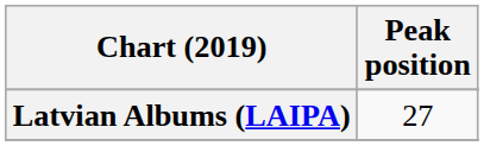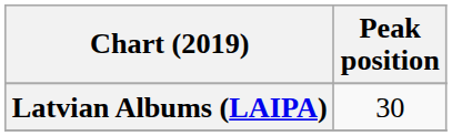Latvian Albums (LAIPA) | Peak position: 27 -> 30
